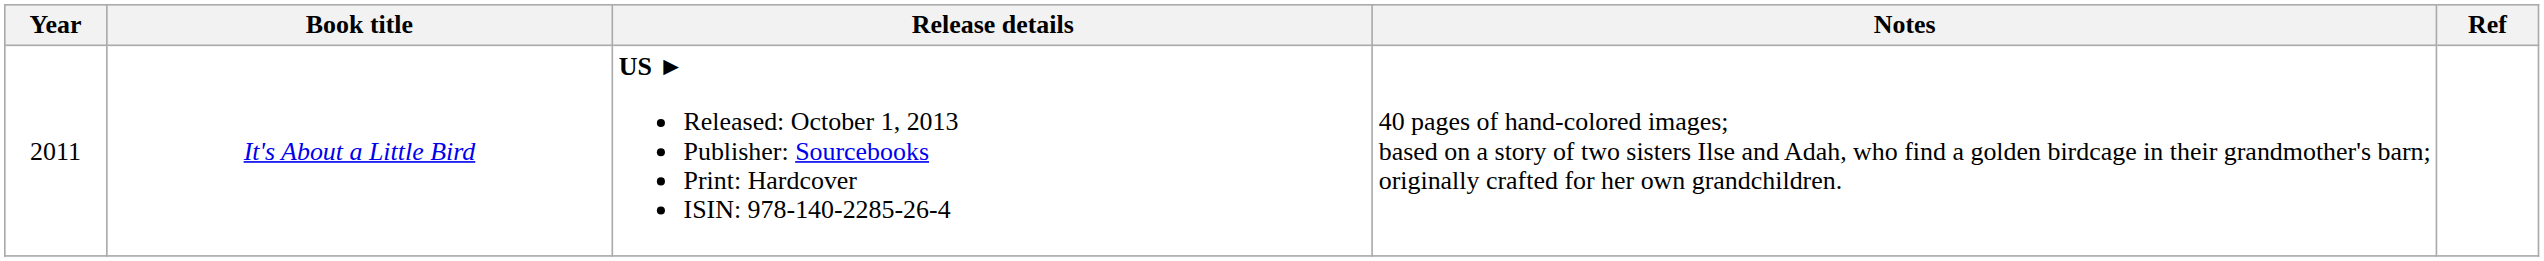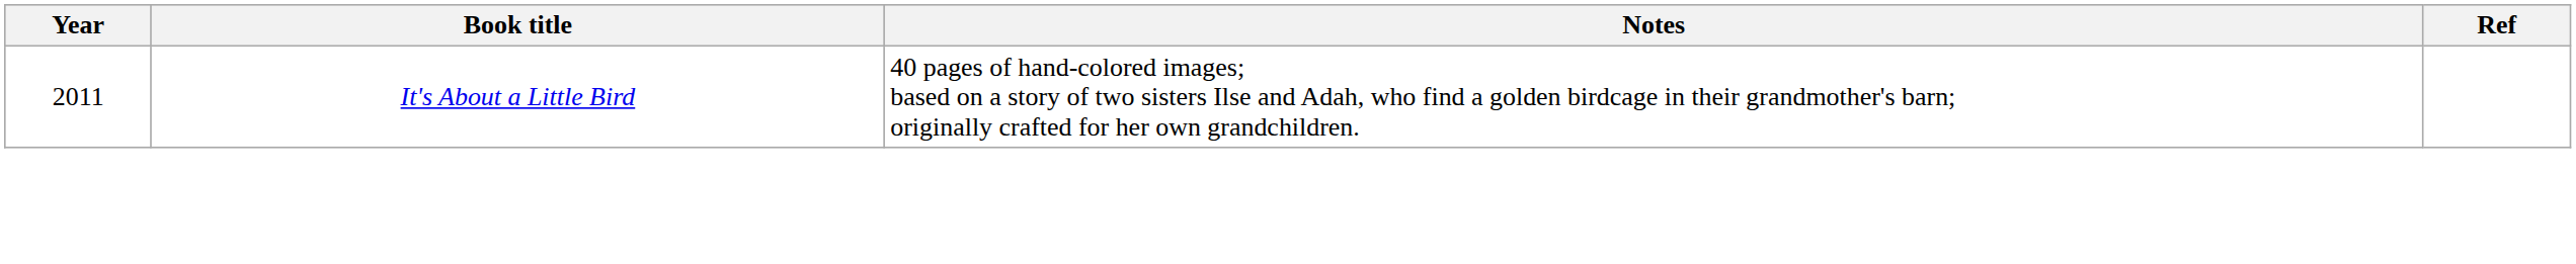- column: Release details | US ► Released: October 1, 2013 Publisher: Sourcebooks Print: Hardcover ISIN: 978-140-2285-26-4
